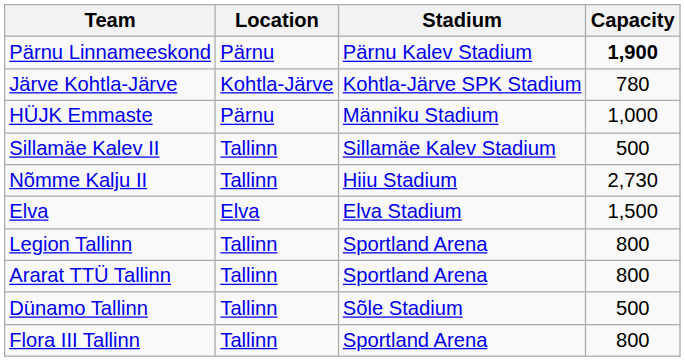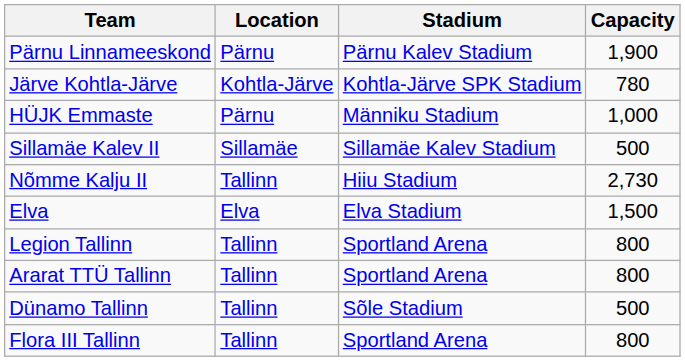Pärnu Linnameeskond | Capacity: bold -> normal
Sillamäe Kalev II | Location: Tallinn -> Sillamäe
